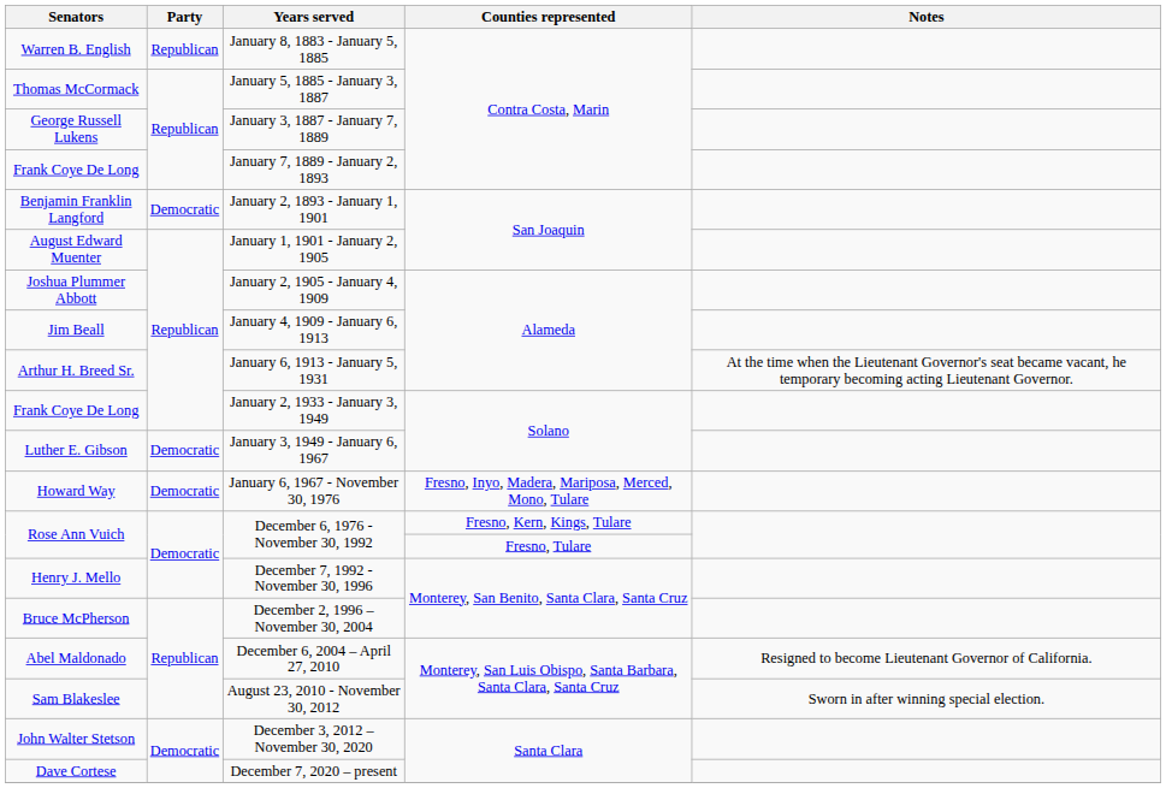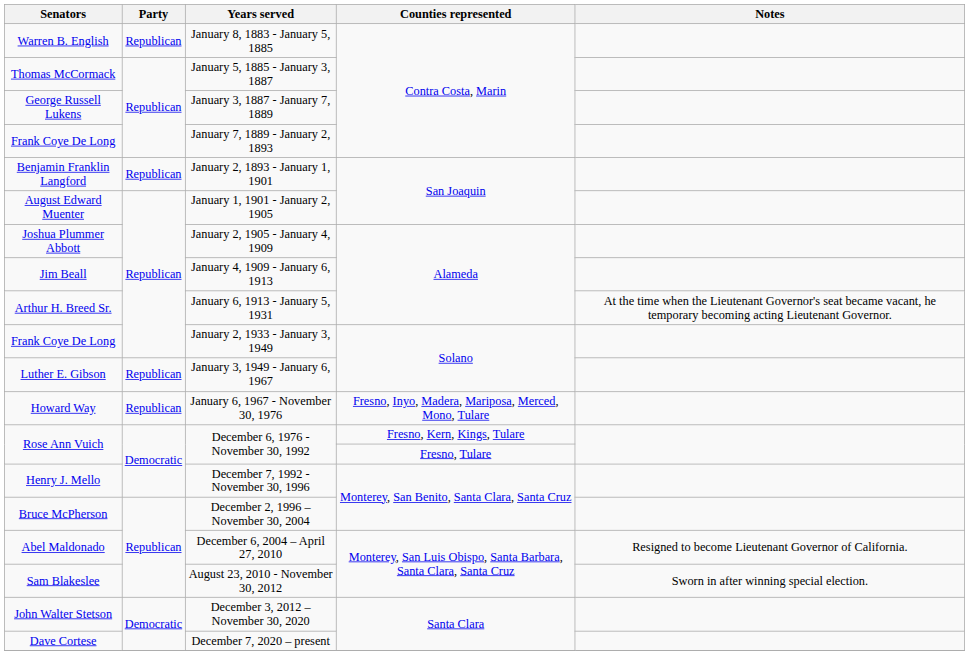January 2, 1893 - January 1, 1901 | Party: Democratic -> Republican
January 3, 1949 - January 6, 1967 | Party: Democratic -> Republican
January 6, 1967 - November 30, 1976 | Party: Democratic -> Republican
